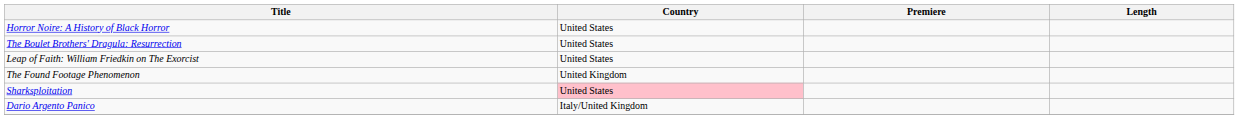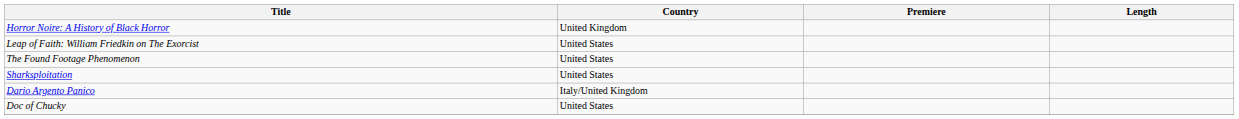Horror Noire: A History of Black Horror | Country: United States -> United Kingdom
- row: The Boulet Brothers' Dragula: Resurrection | United States
The Found Footage Phenomenon | Country: United Kingdom -> United States
Sharksploitation | Country: pink background -> no background
+ row: Doc of Chucky | United States
